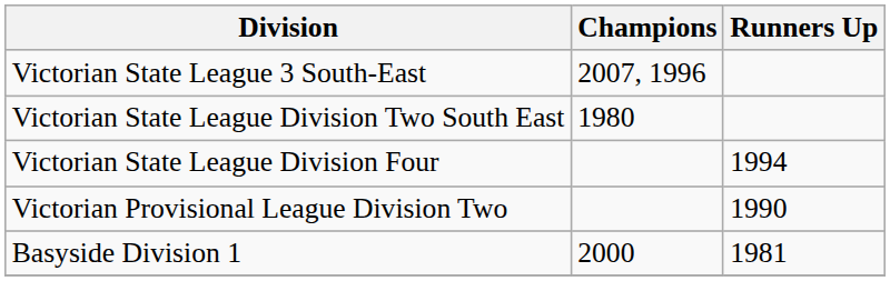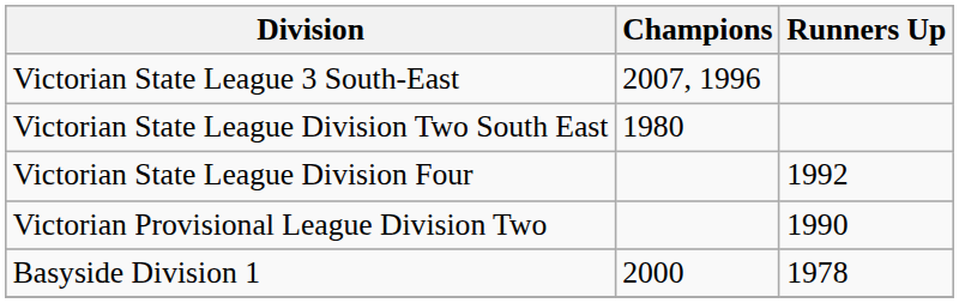Victorian State League Division Four | Runners Up: 1994 -> 1992
Basyside Division 1 | Runners Up: 1981 -> 1978
